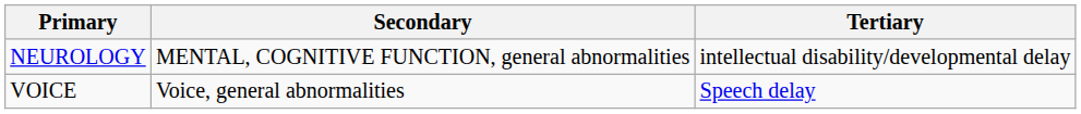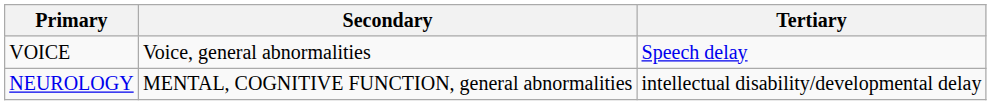rows swapped: NEUROLOGY <-> VOICE
